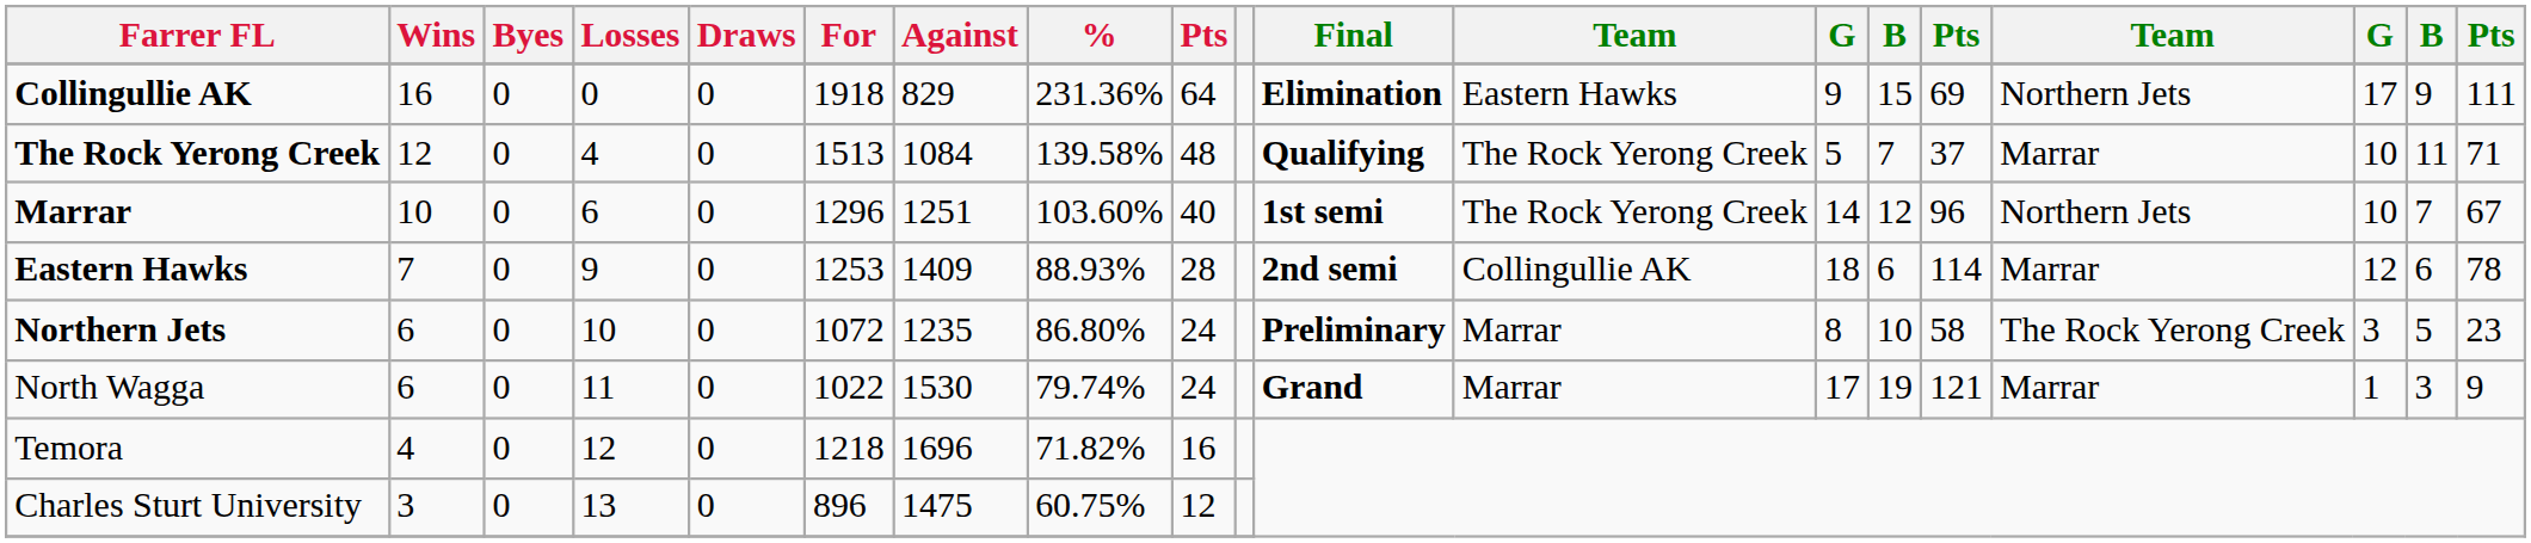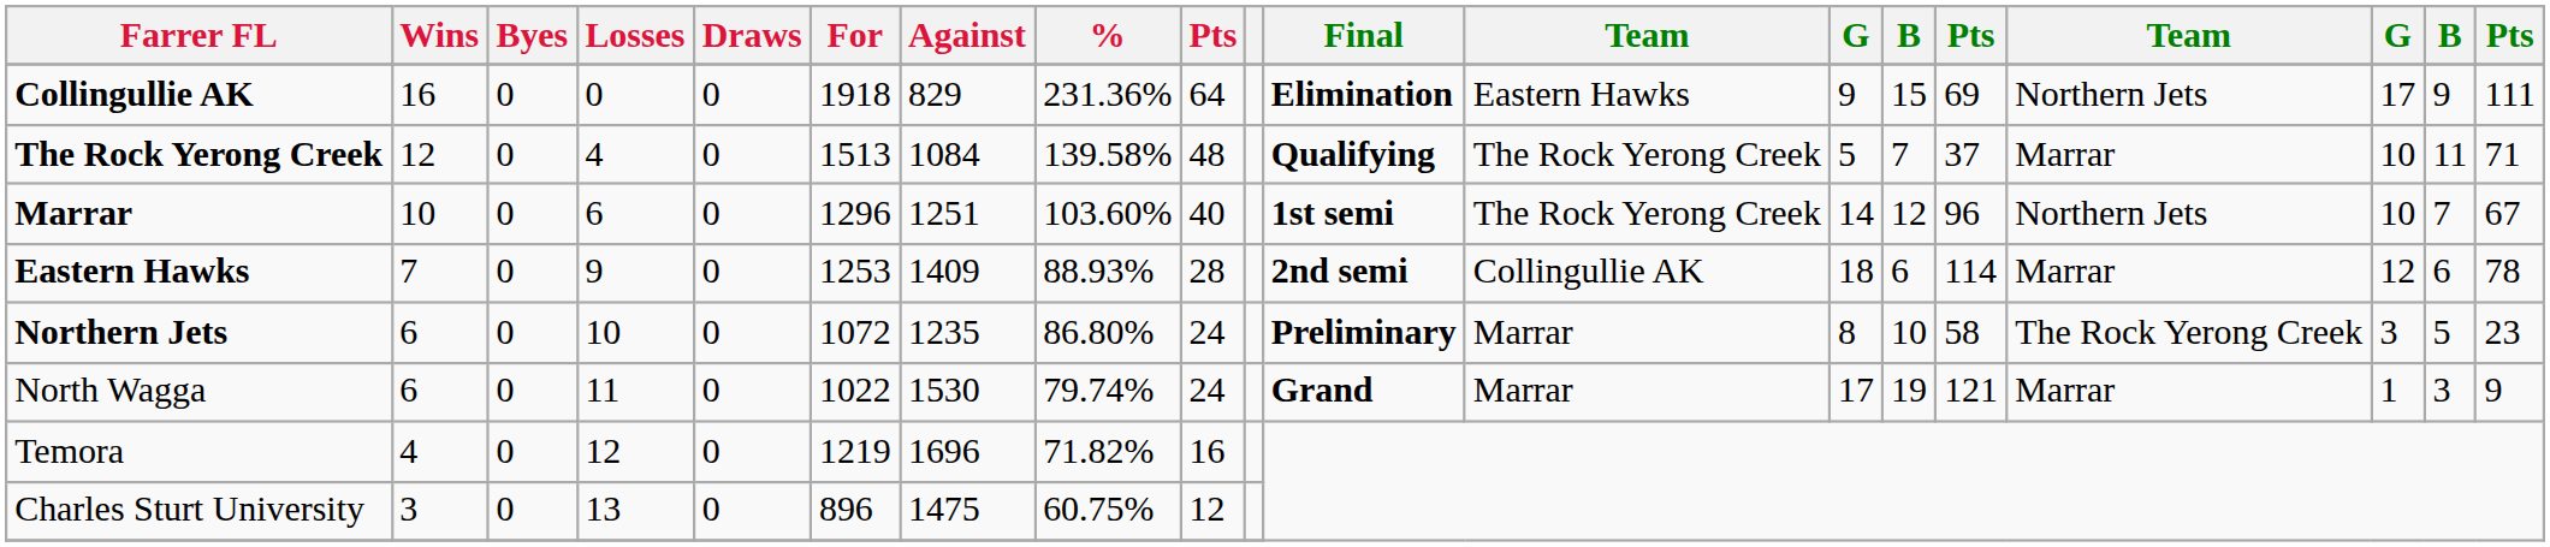Temora | For: 1218 -> 1219
